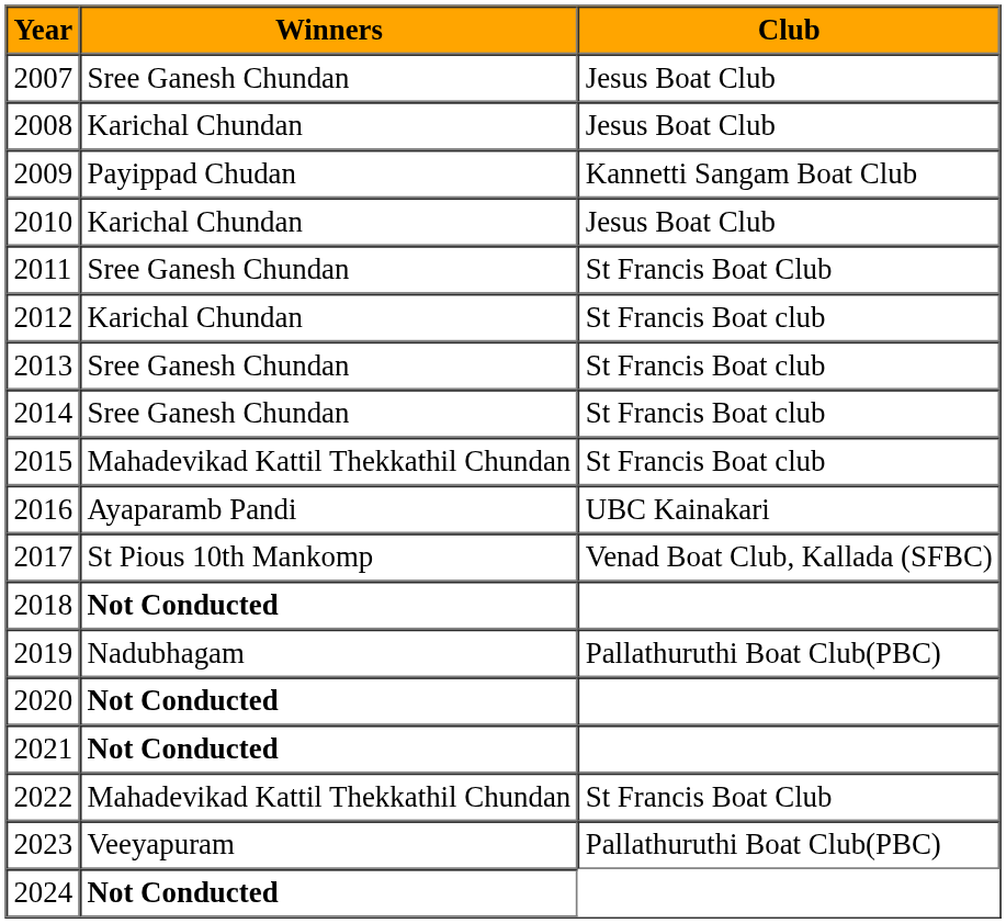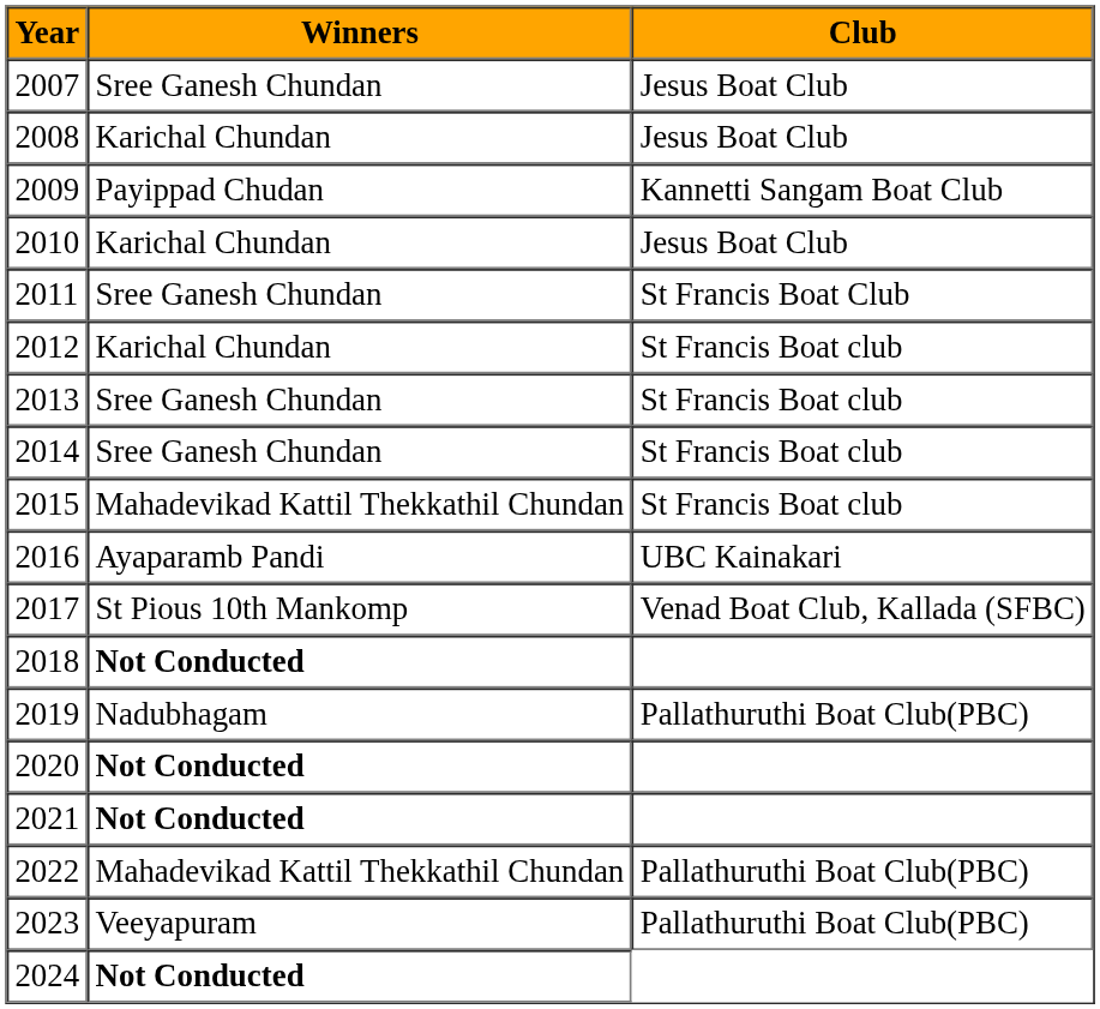2022 | Club: St Francis Boat Club -> Pallathuruthi Boat Club(PBC)
